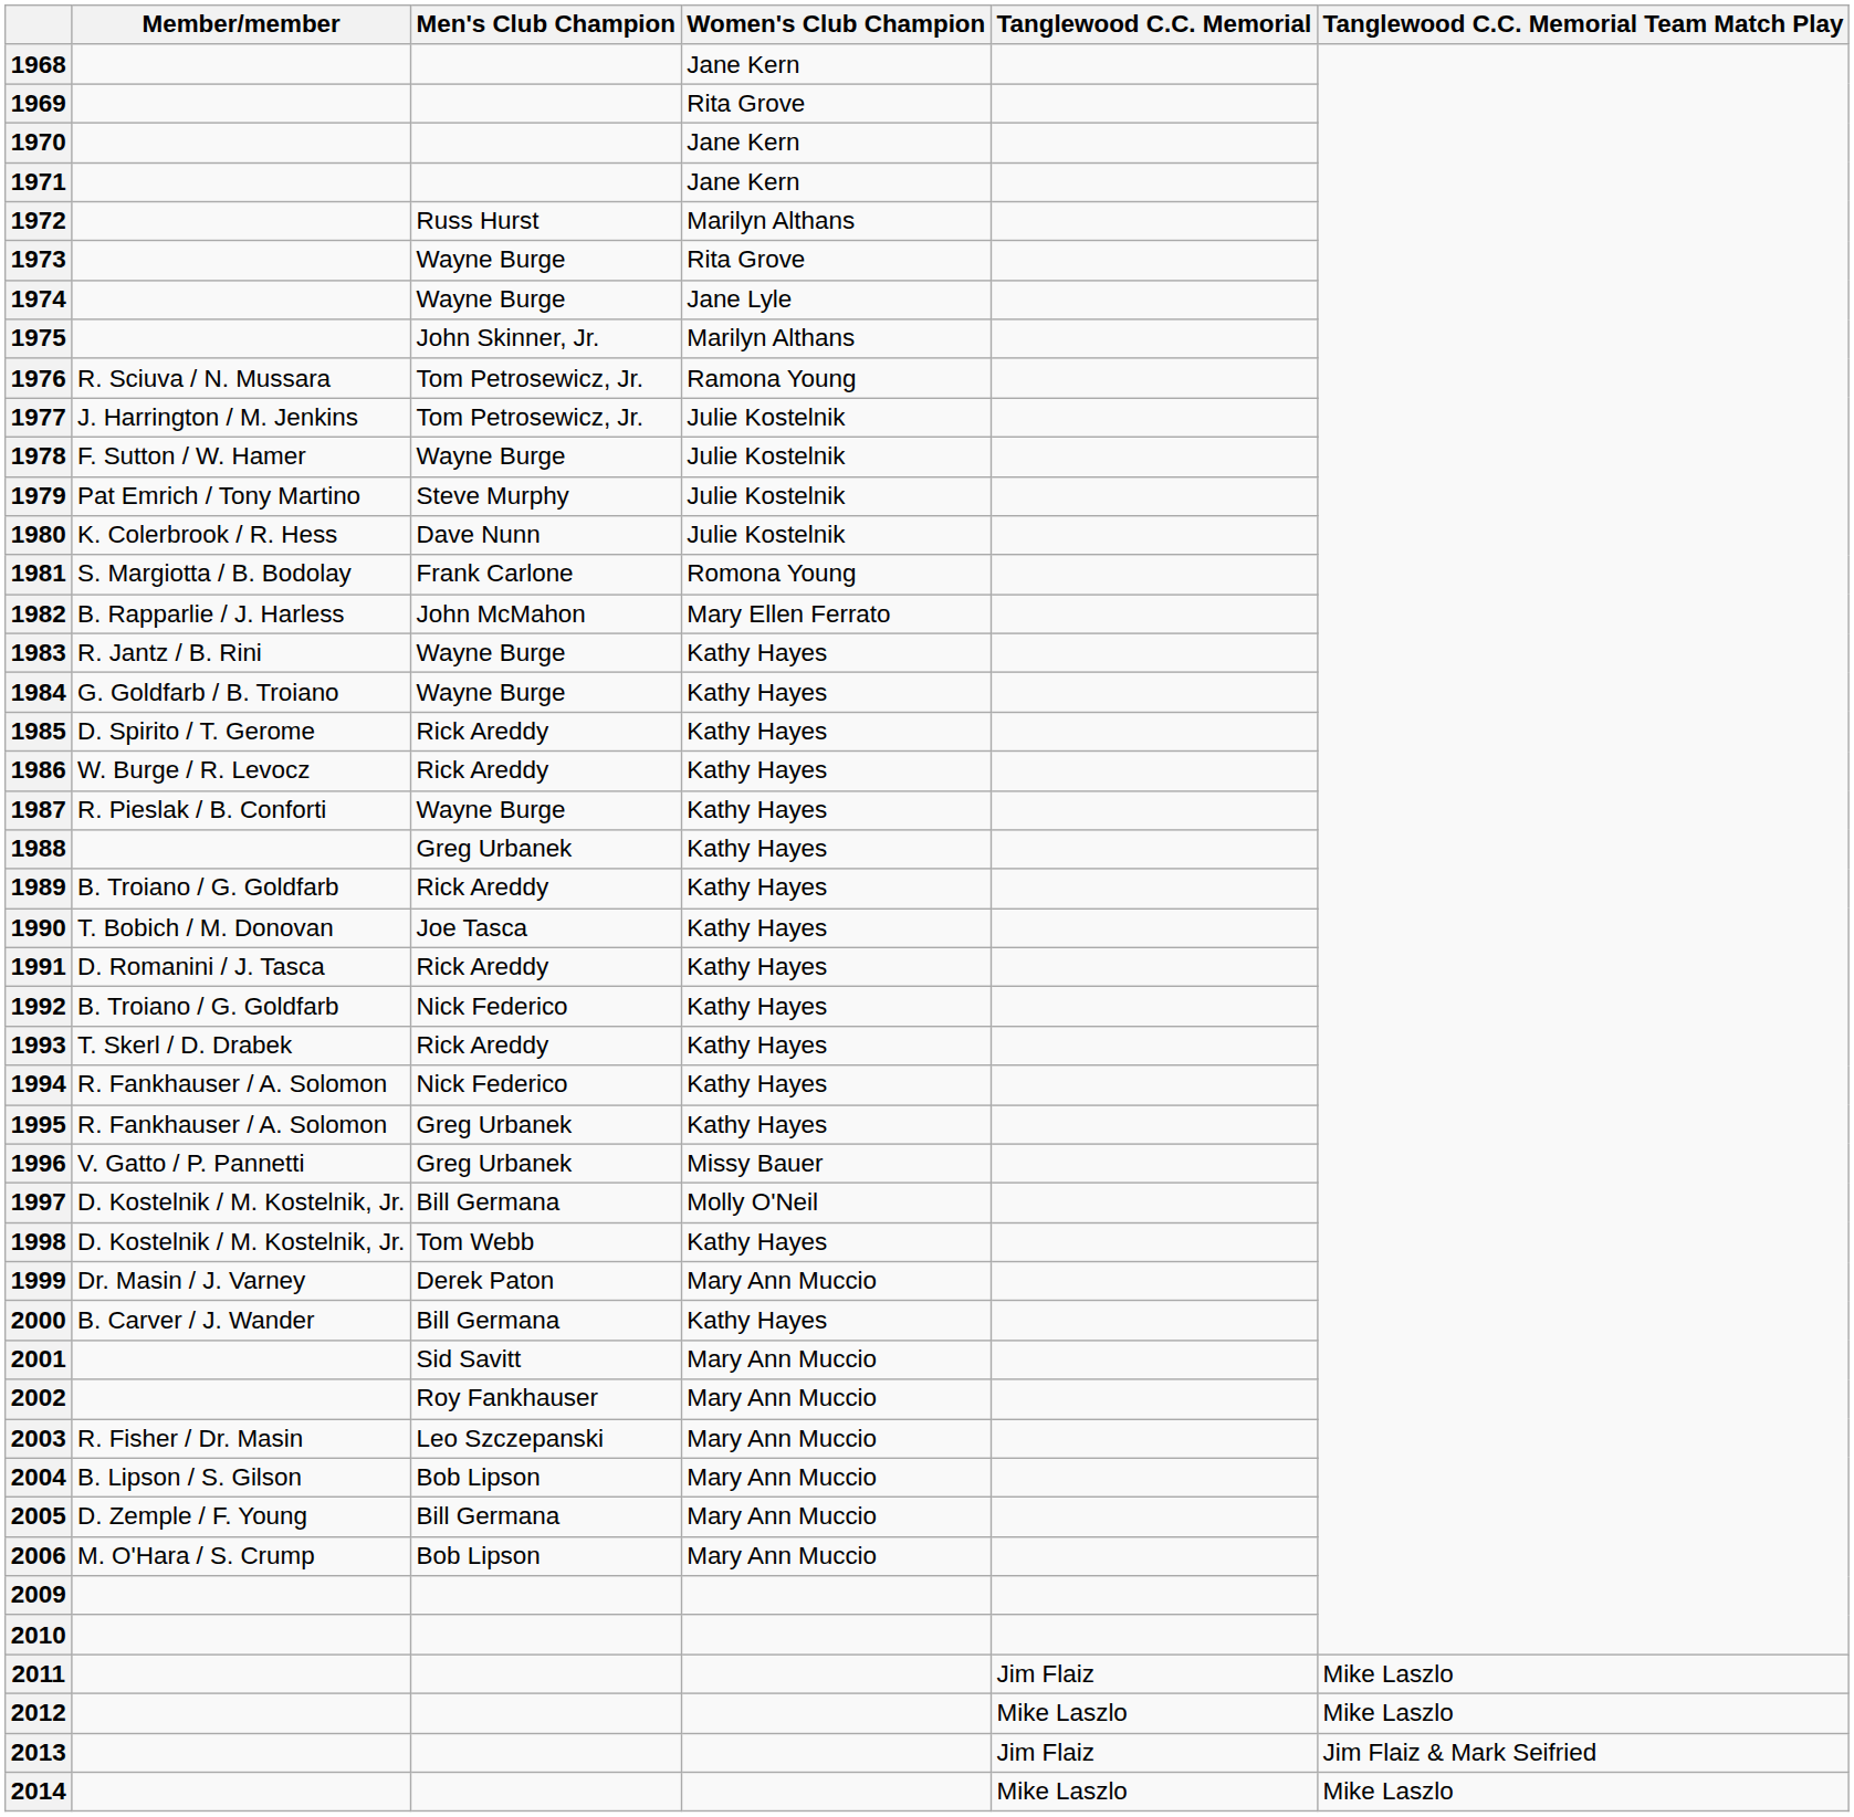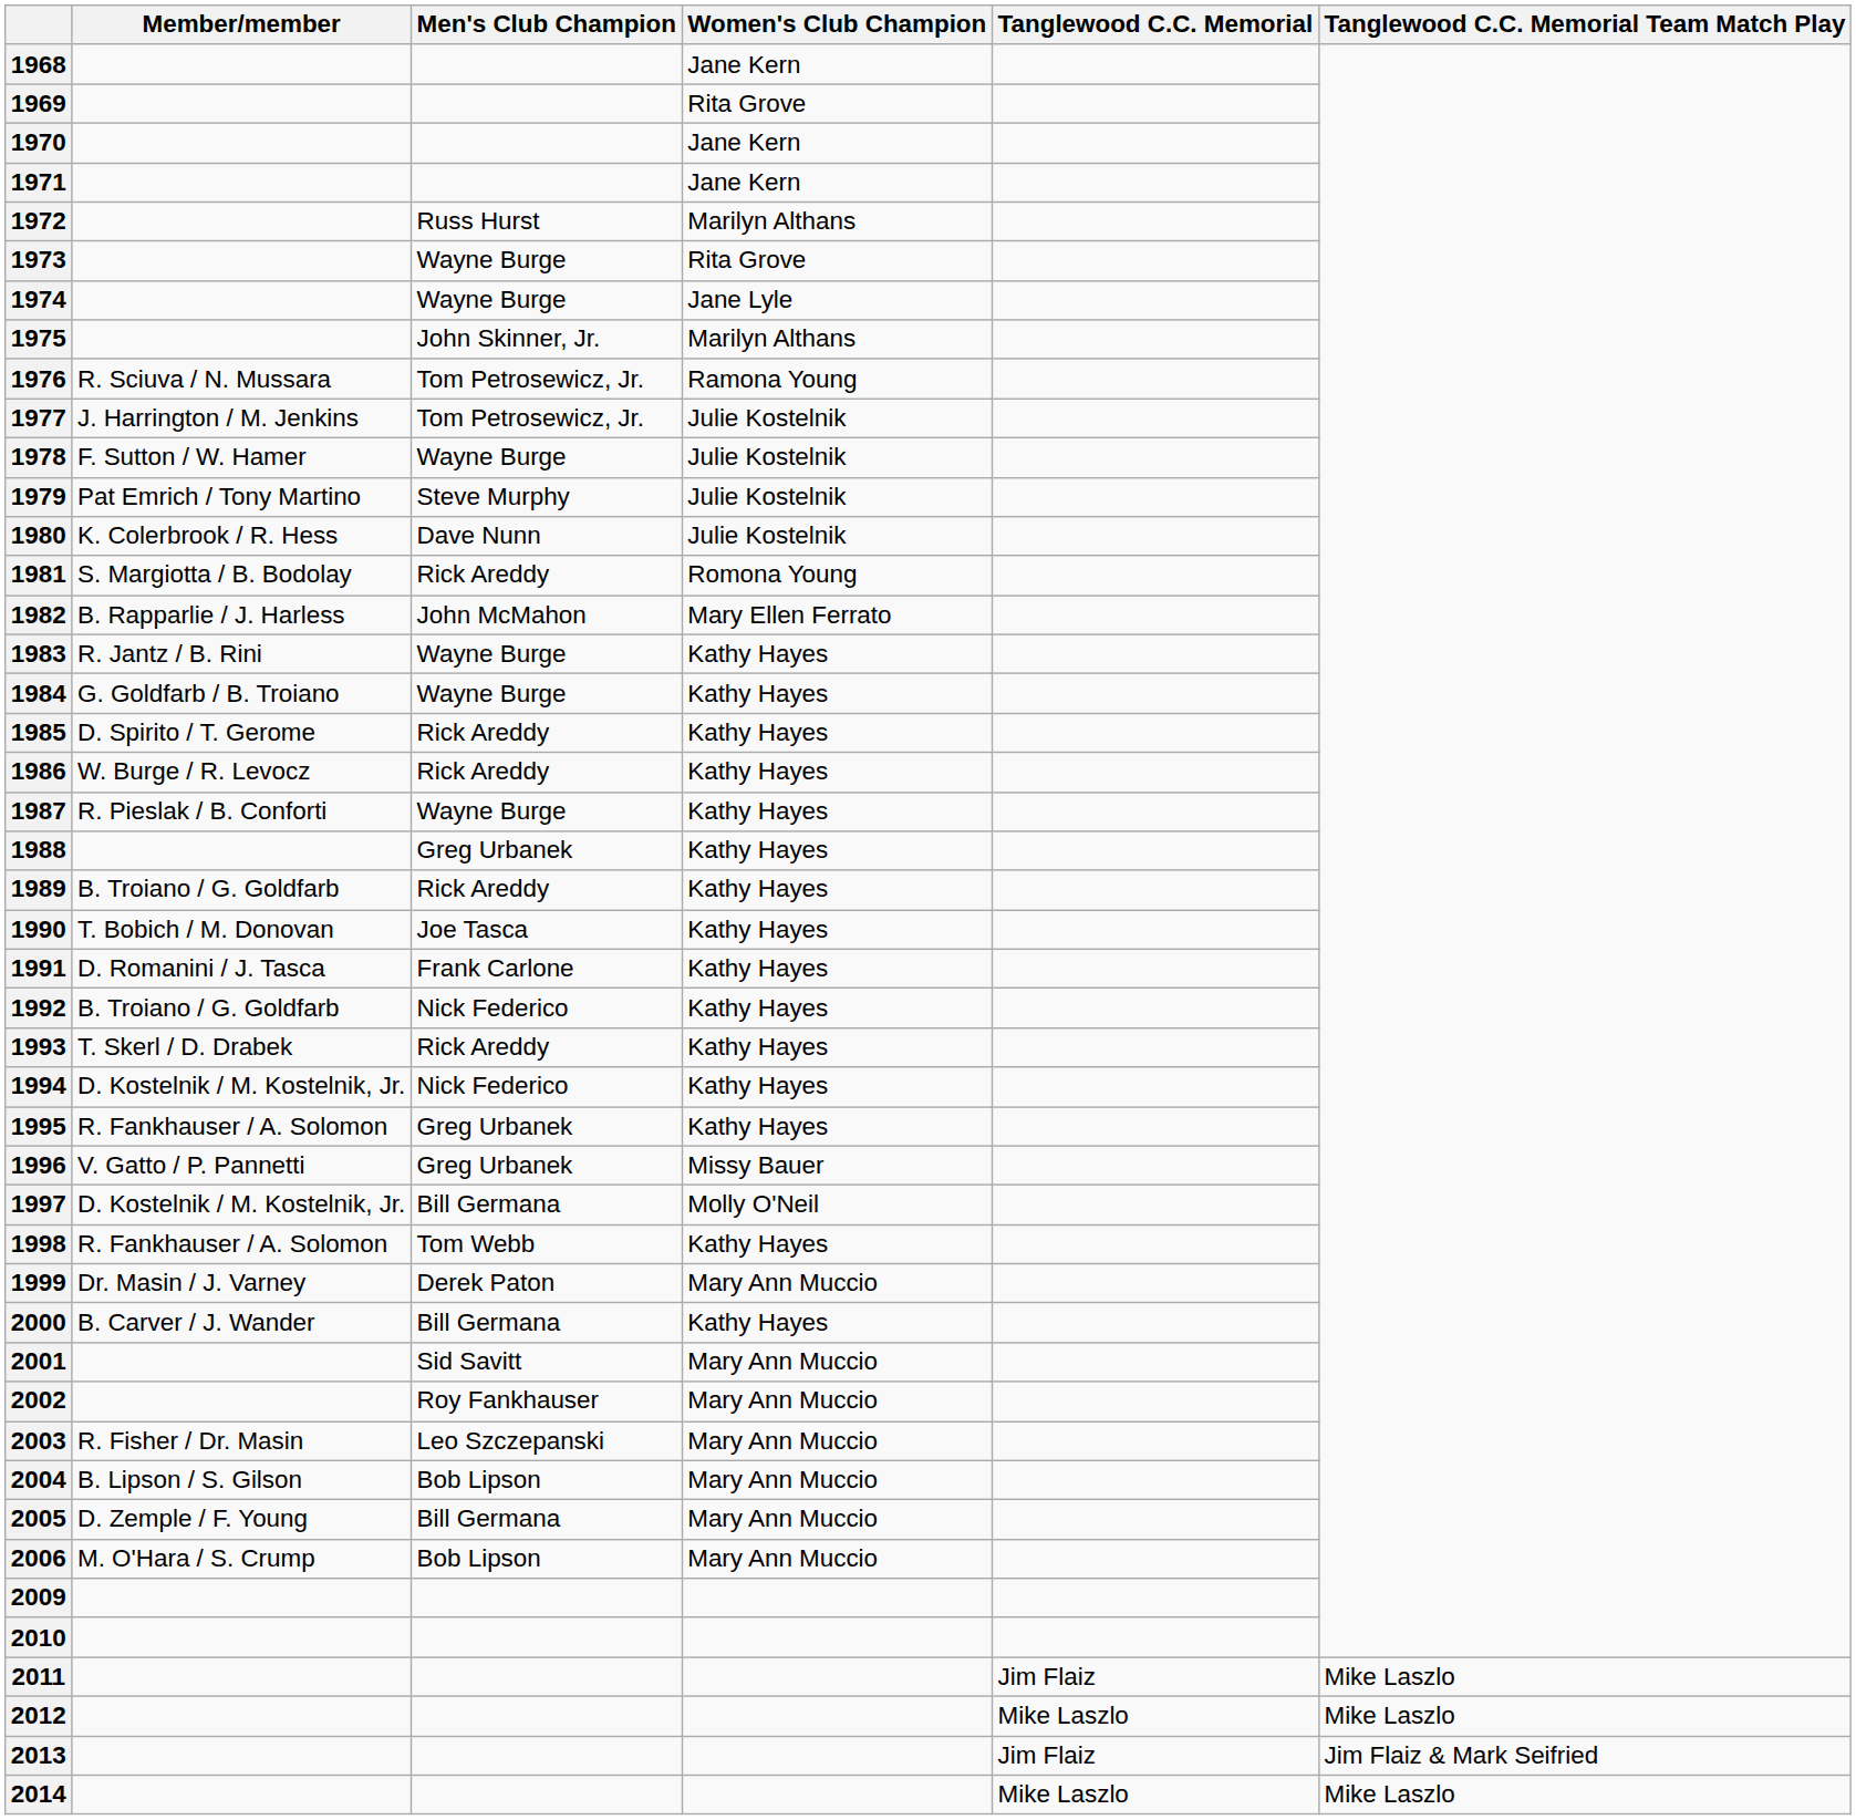1981 | Men's Club Champion: Frank Carlone -> Rick Areddy
1991 | Men's Club Champion: Rick Areddy -> Frank Carlone
1994 | Member/member: R. Fankhauser / A. Solomon -> D. Kostelnik / M. Kostelnik, Jr.
1998 | Member/member: D. Kostelnik / M. Kostelnik, Jr. -> R. Fankhauser / A. Solomon
